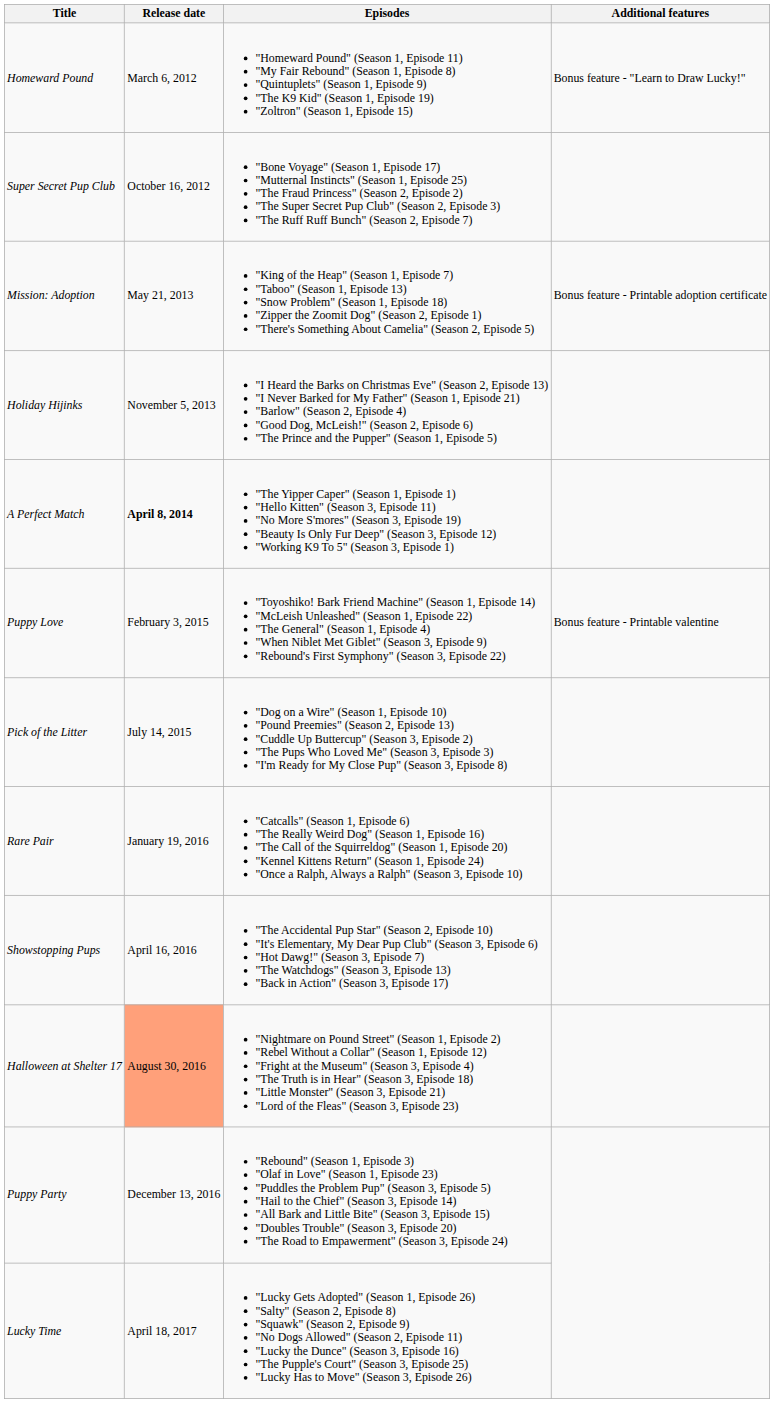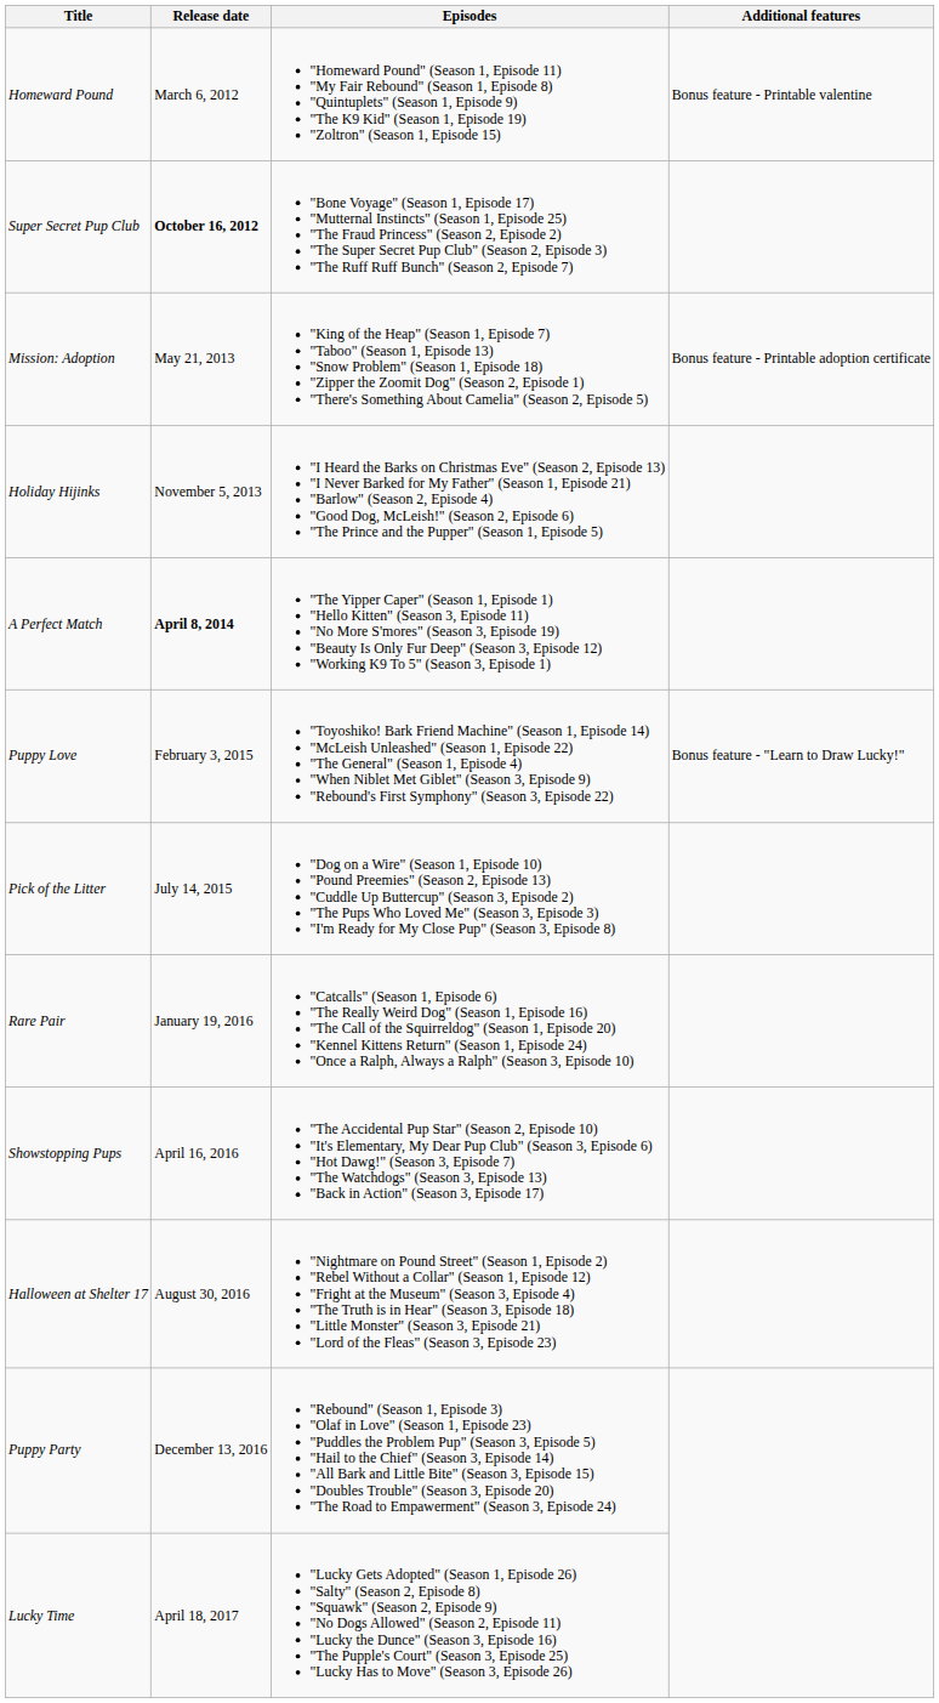Homeward Pound | Additional features: Bonus feature - "Learn to Draw Lucky!" -> Bonus feature - Printable valentine
Super Secret Pup Club | Release date: normal -> bold
Puppy Love | Additional features: Bonus feature - Printable valentine -> Bonus feature - "Learn to Draw Lucky!"
Halloween at Shelter 17 | Release date: lightsalmon background -> no background
